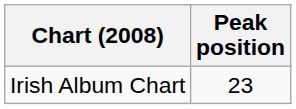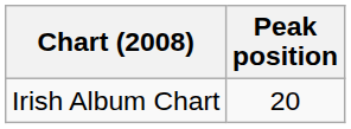Irish Album Chart | Peak position: 23 -> 20
